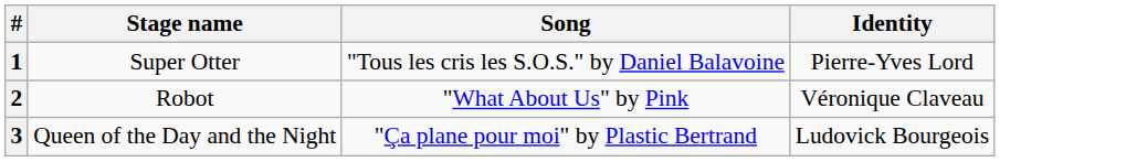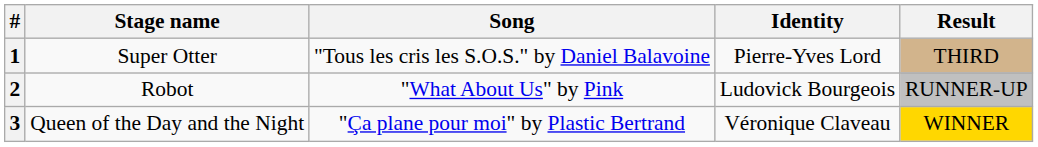+ column: Result | THIRD | RUNNER-UP | WINNER
2 | Identity: Véronique Claveau -> Ludovick Bourgeois
3 | Identity: Ludovick Bourgeois -> Véronique Claveau
